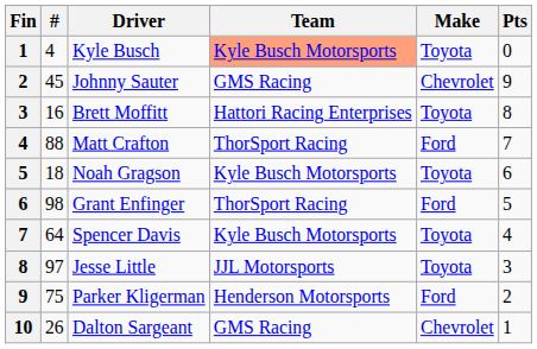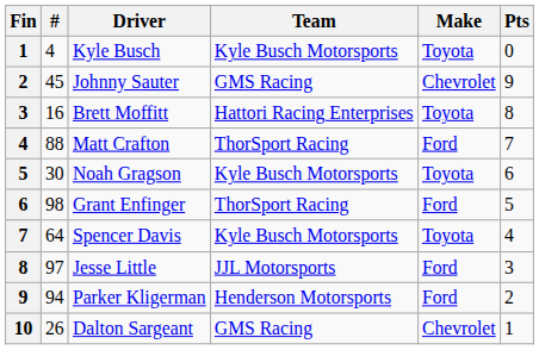Kyle Busch | Team: lightsalmon background -> no background
Noah Gragson | #: 18 -> 30
Jesse Little | Make: Toyota -> Ford
Parker Kligerman | #: 75 -> 94
